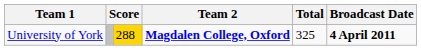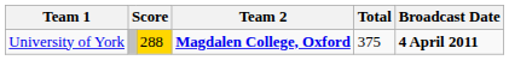University of York | Total: 325 -> 375
